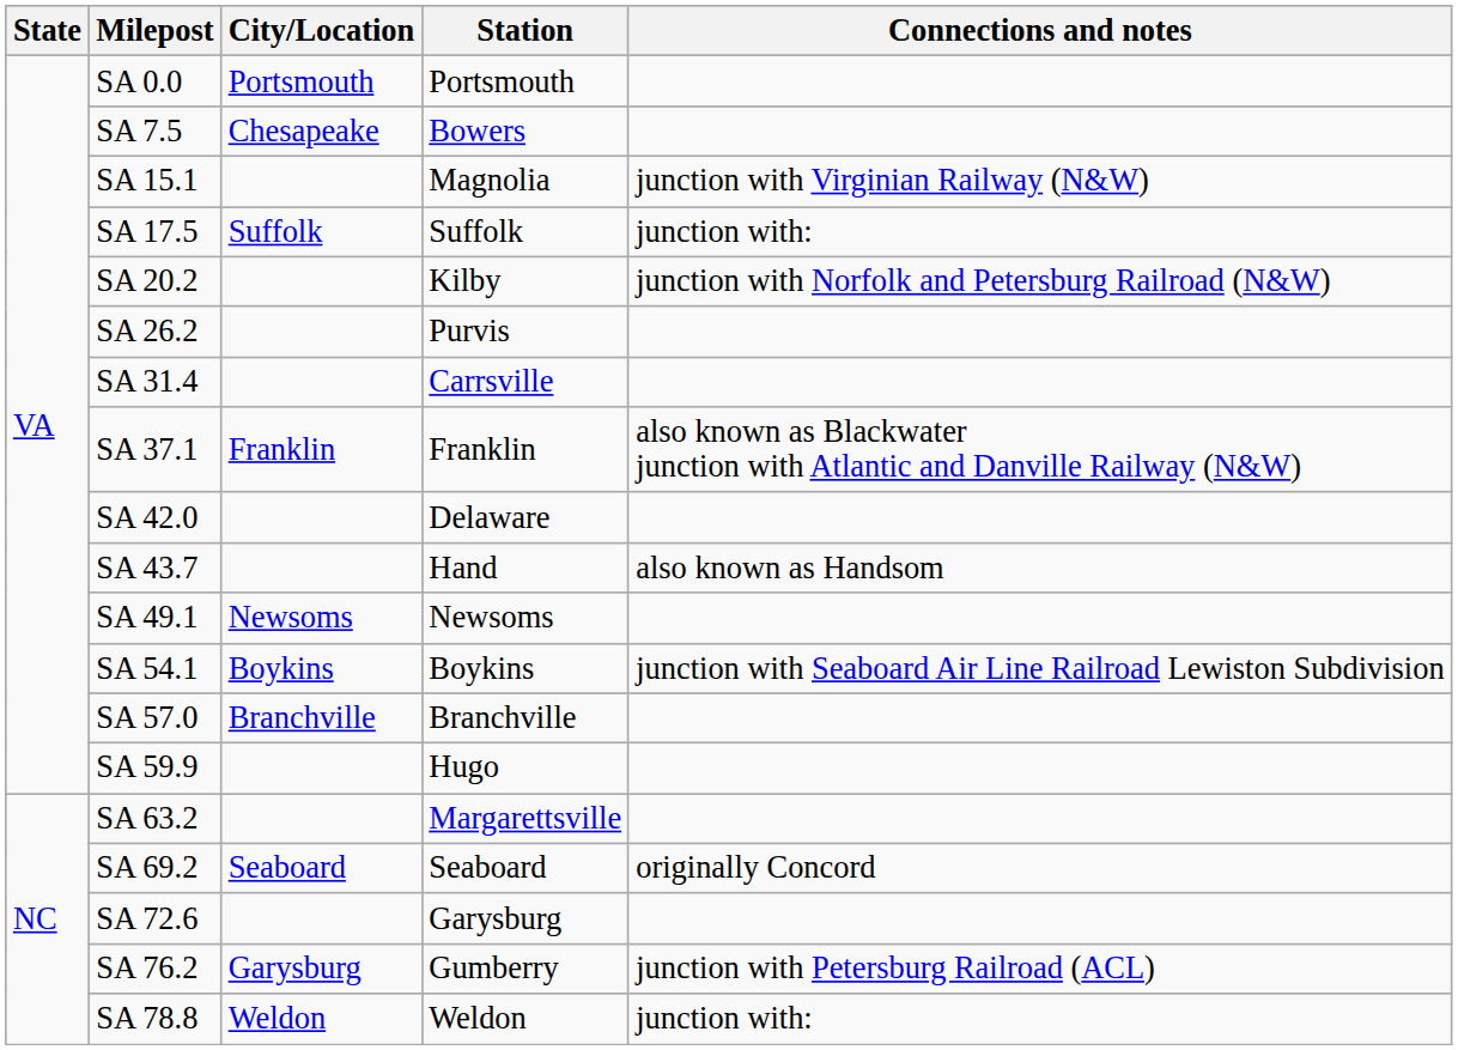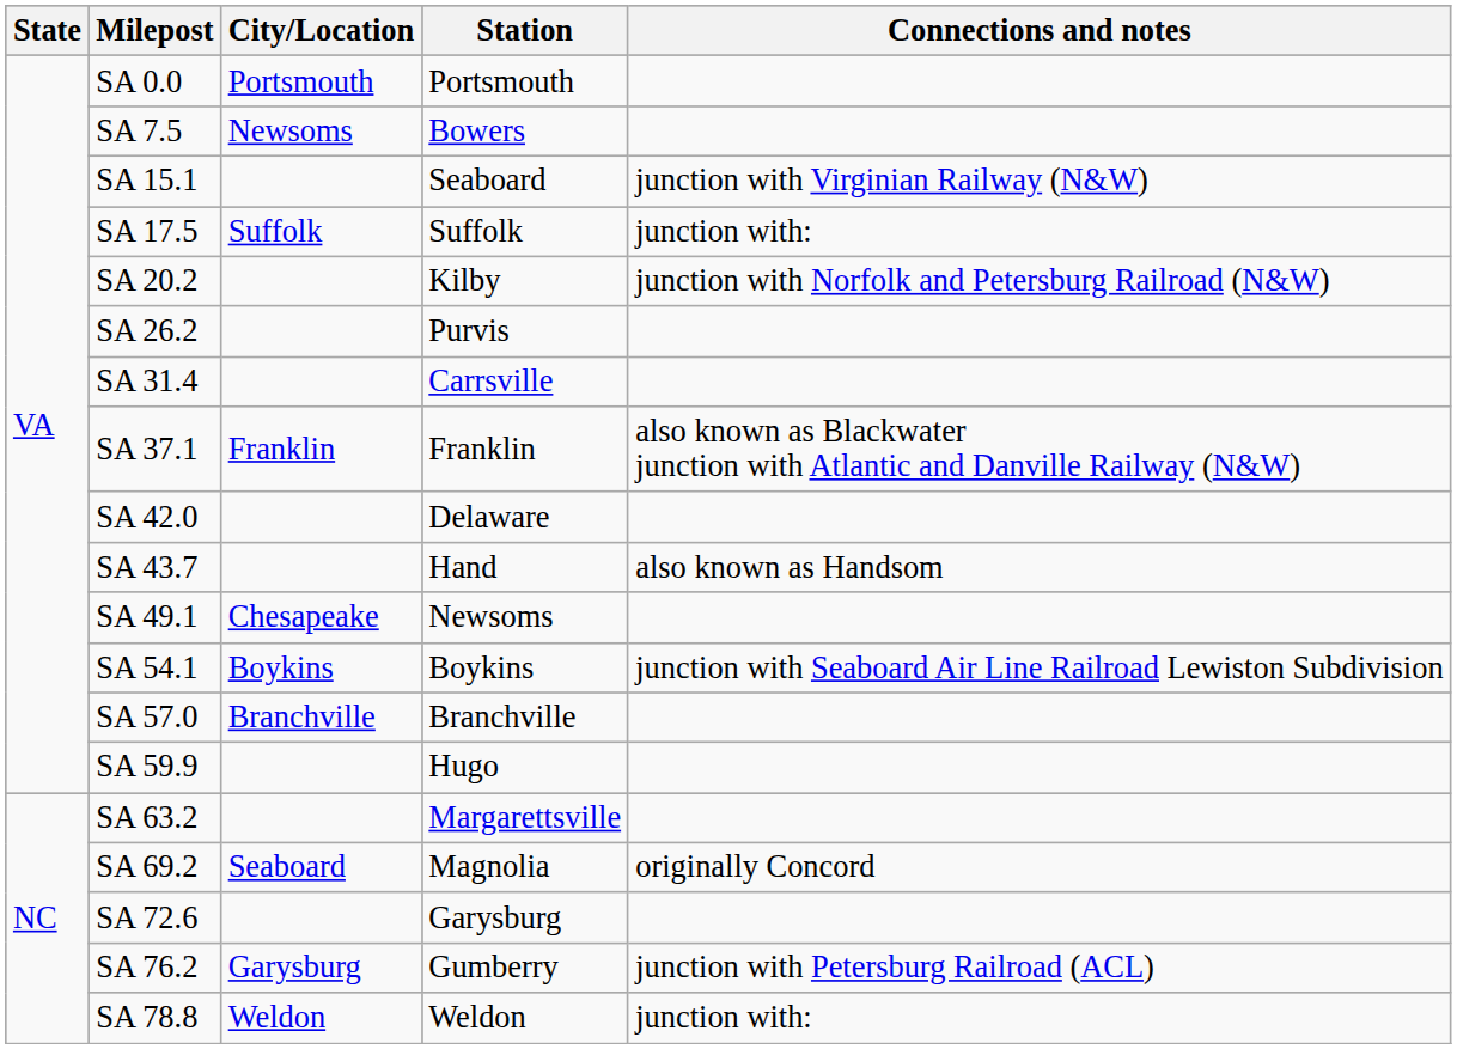SA 7.5 | City/Location: Chesapeake -> Newsoms
SA 15.1 | Station: Magnolia -> Seaboard
SA 49.1 | City/Location: Newsoms -> Chesapeake
SA 69.2 | Station: Seaboard -> Magnolia
